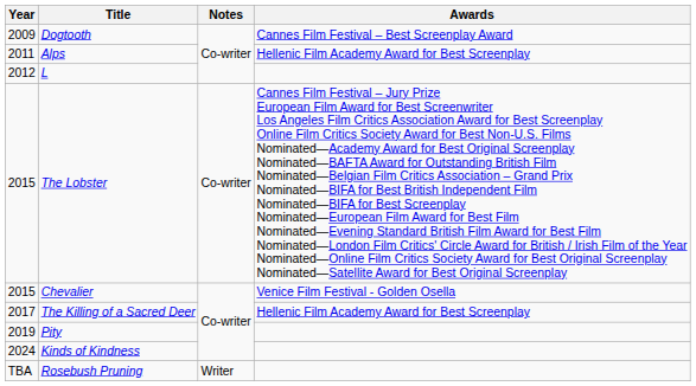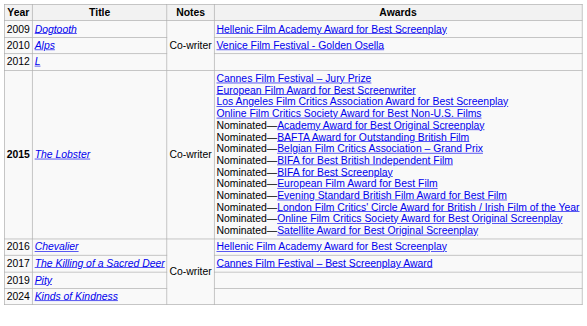Dogtooth | Awards: Cannes Film Festival – Best Screenplay Award -> Hellenic Film Academy Award for Best Screenplay
Alps | Year: 2011 -> 2010
Alps | Awards: Hellenic Film Academy Award for Best Screenplay -> Venice Film Festival - Golden Osella
The Lobster | Year: normal -> bold
Chevalier | Year: 2015 -> 2016
Chevalier | Awards: Venice Film Festival - Golden Osella -> Hellenic Film Academy Award for Best Screenplay
The Killing of a Sacred Deer | Awards: Hellenic Film Academy Award for Best Screenplay -> Cannes Film Festival – Best Screenplay Award
- row: TBA | Rosebush Pruning | Writer
